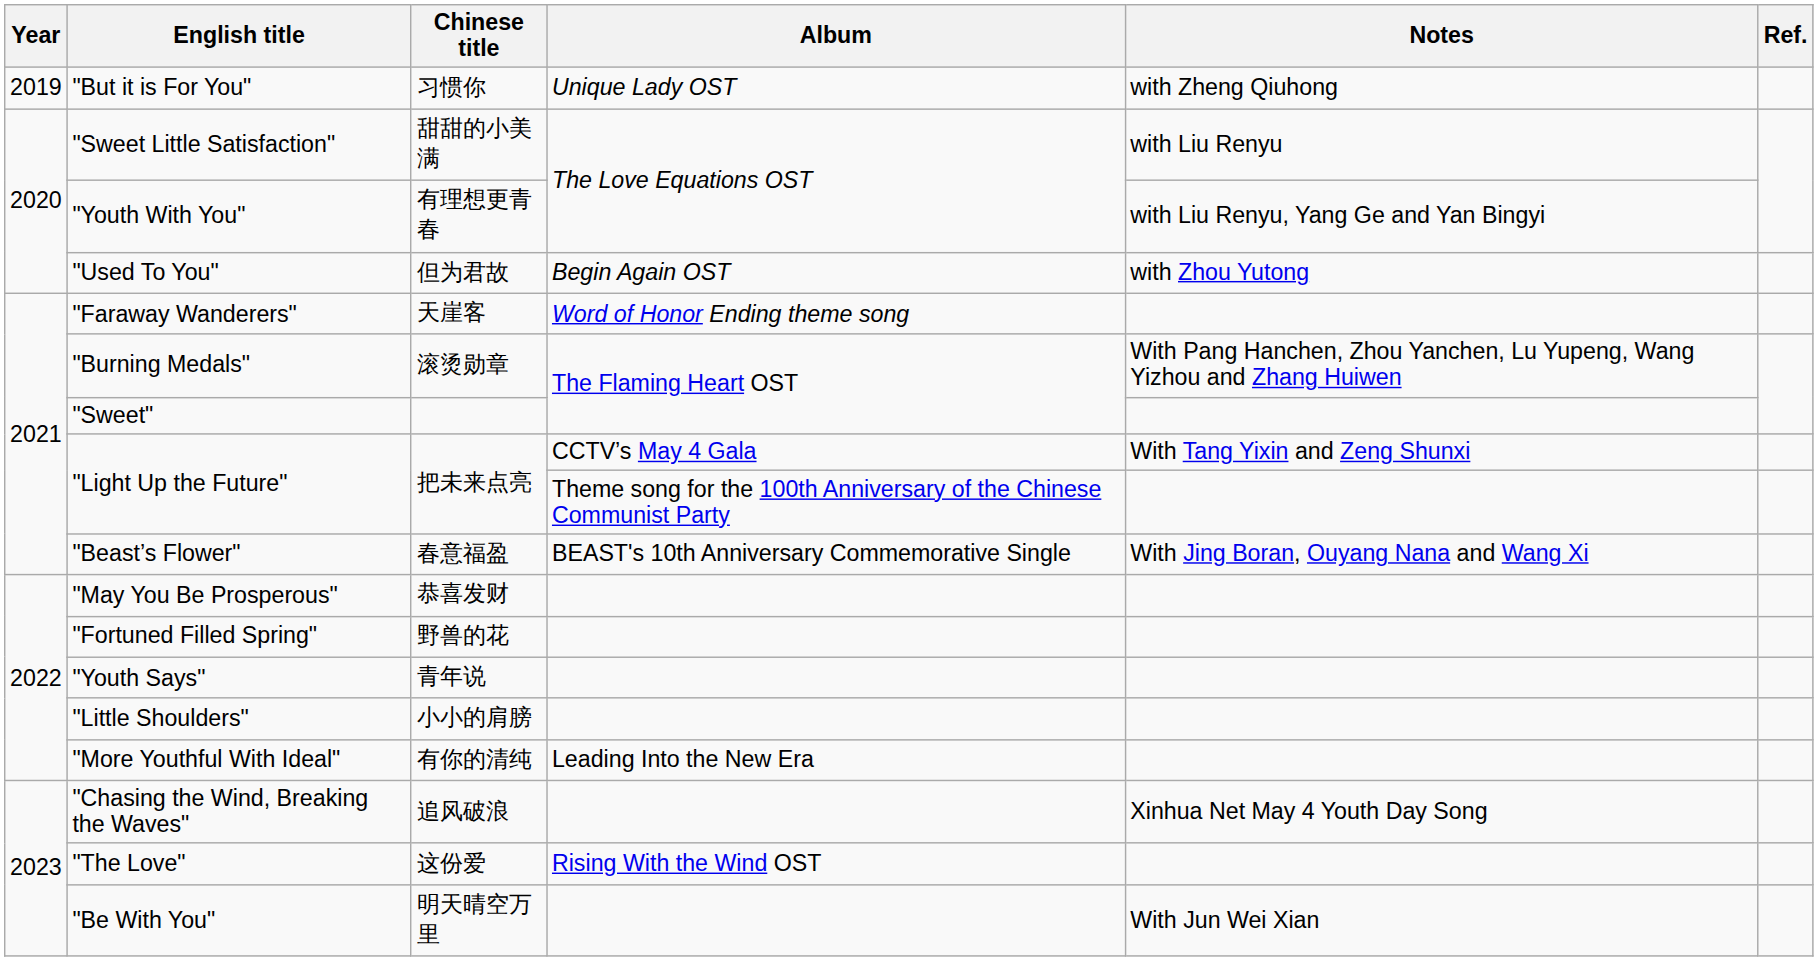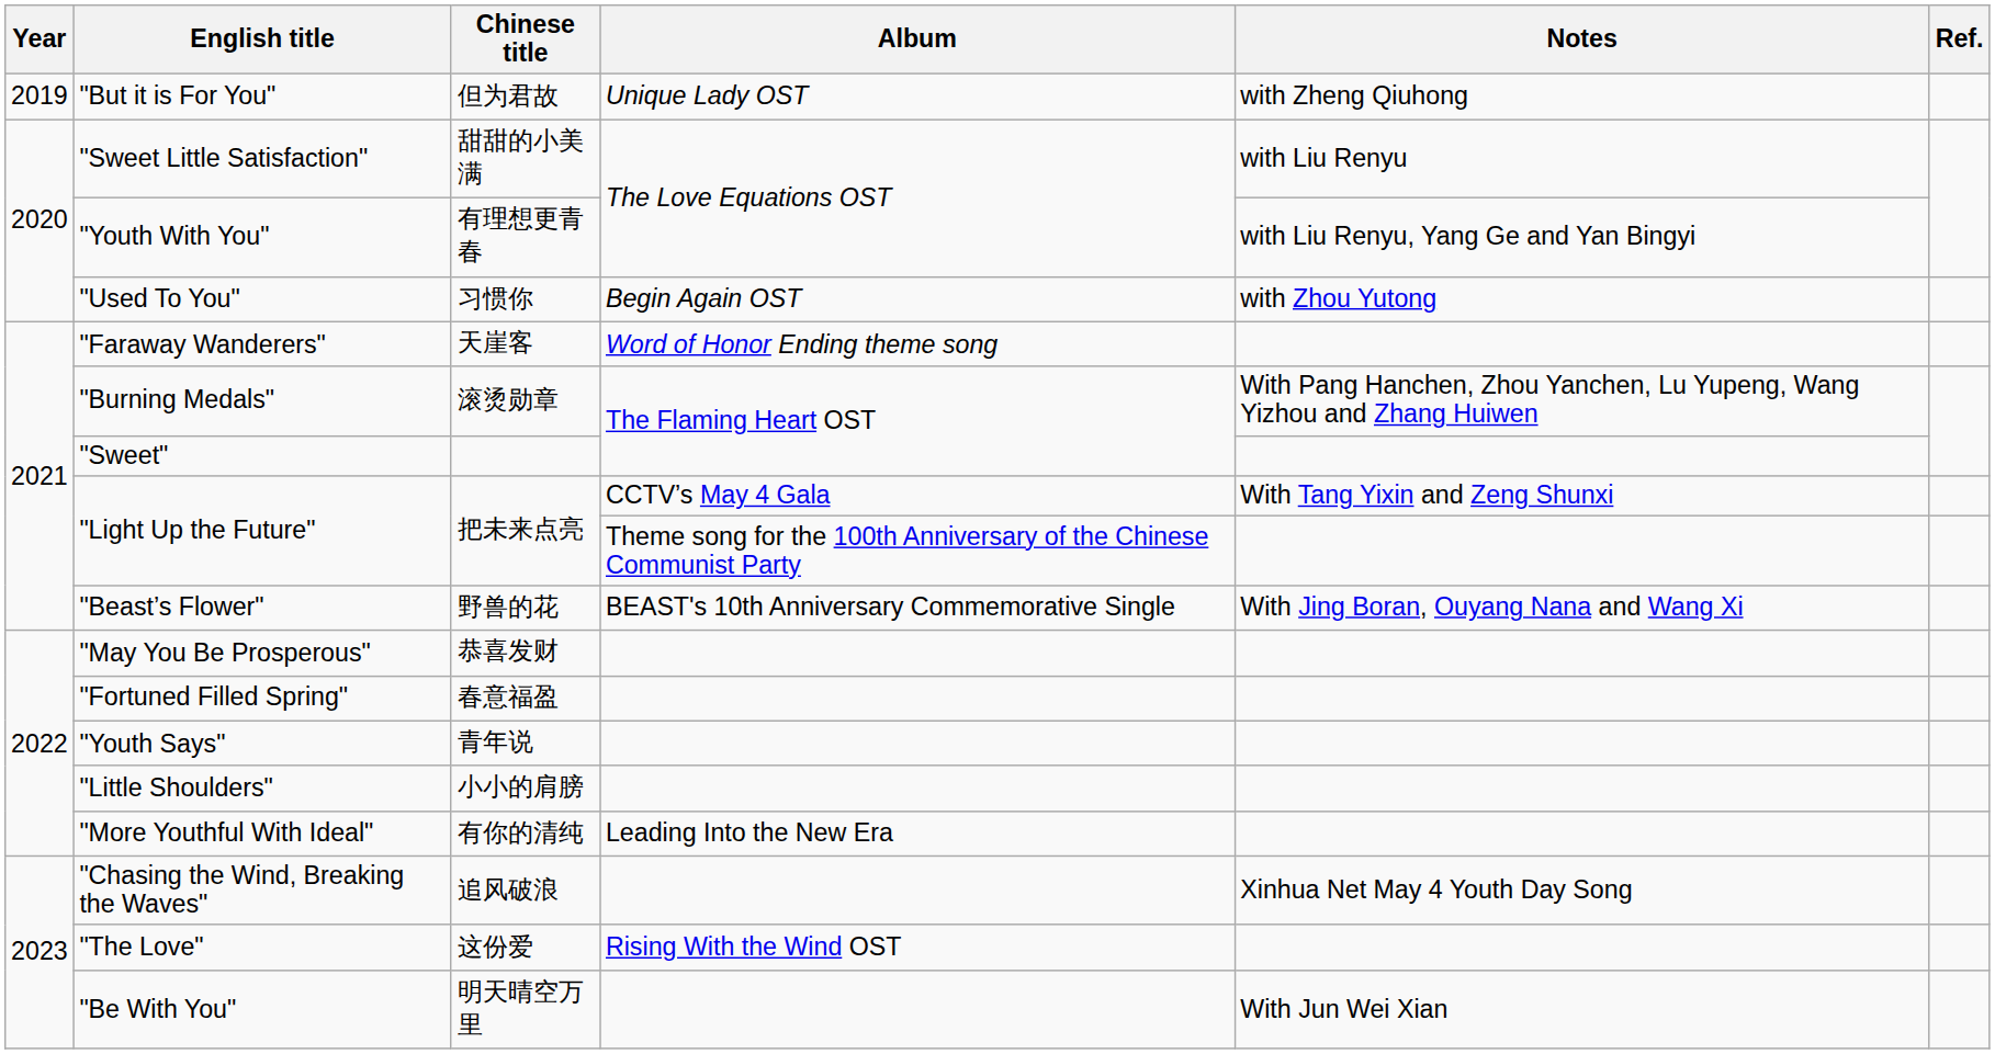"But it is For You" | Chinese title: 习惯你 -> 但为君故
"Used To You" | Chinese title: 但为君故 -> 习惯你
"Beast’s Flower" | Chinese title: 春意福盈 -> 野兽的花
"Fortuned Filled Spring" | Chinese title: 野兽的花 -> 春意福盈
